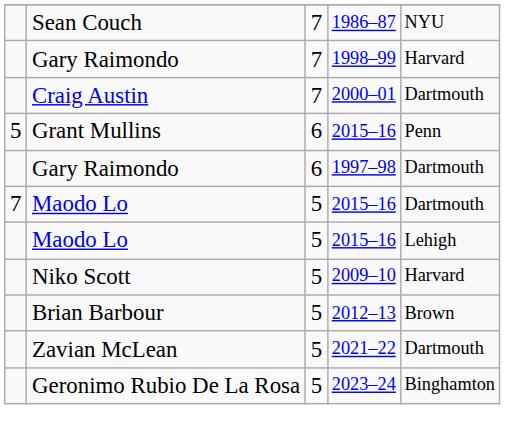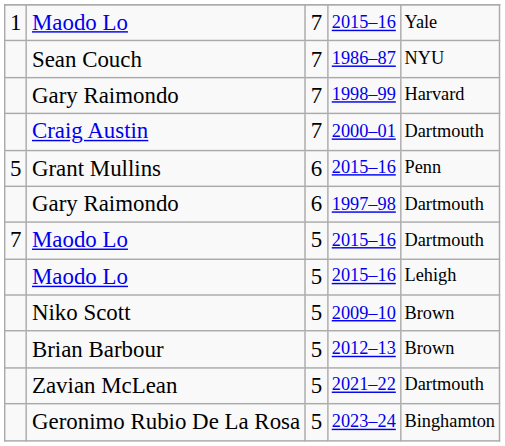+ row: 1 | Maodo Lo | 7 | 2015–16 | Yale
Niko Scott | column 5: Harvard -> Brown
